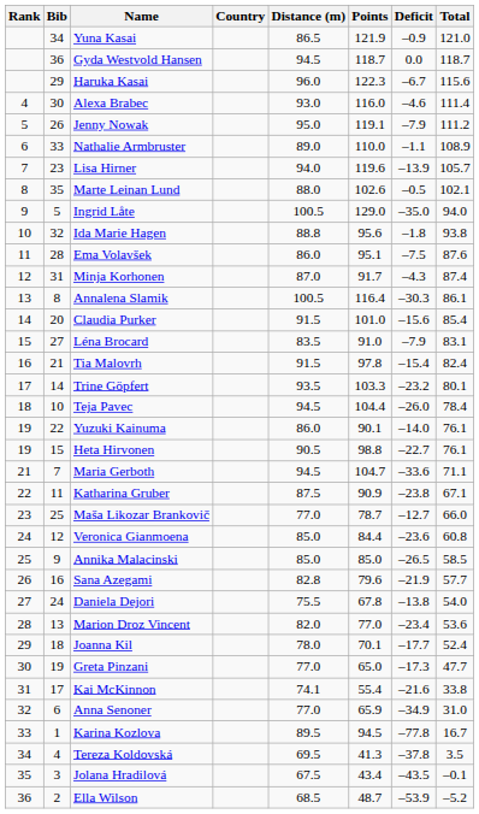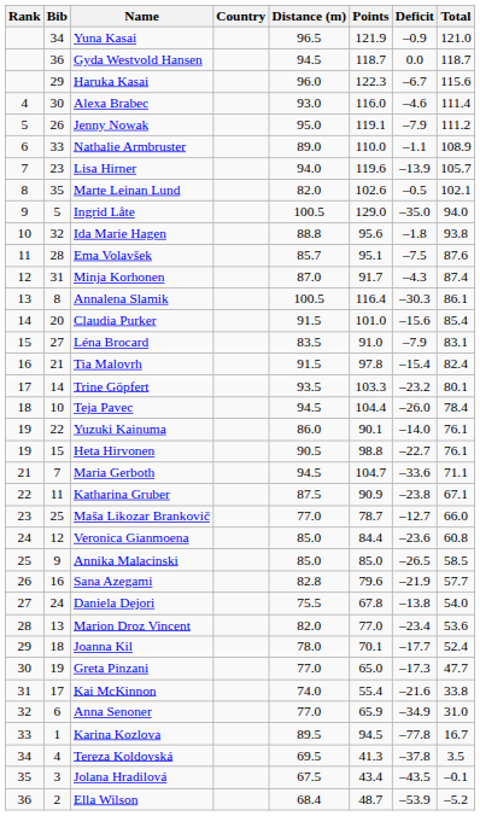Yuna Kasai | Distance (m): 86.5 -> 96.5
Marte Leinan Lund | Distance (m): 88.0 -> 82.0
Ema Volavšek | Distance (m): 86.0 -> 85.7
Kai McKinnon | Distance (m): 74.1 -> 74.0
Ella Wilson | Distance (m): 68.5 -> 68.4
